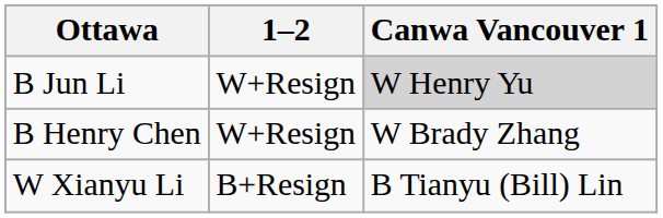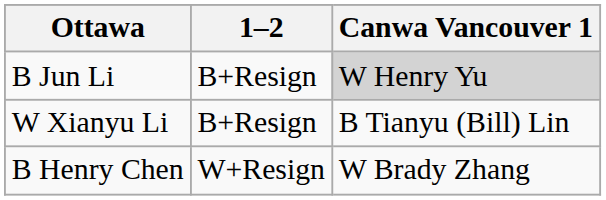B Jun Li | 1–2: W+Resign -> B+Resign
rows swapped: W Xianyu Li <-> B Henry Chen
